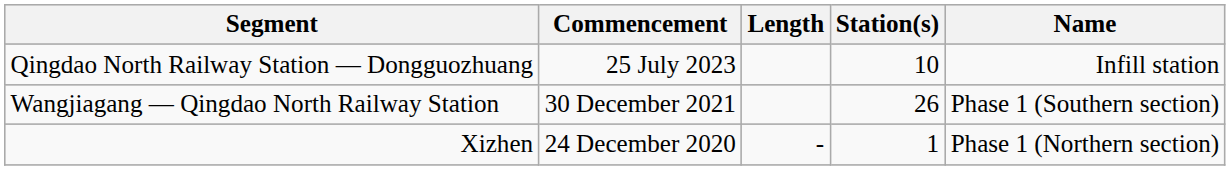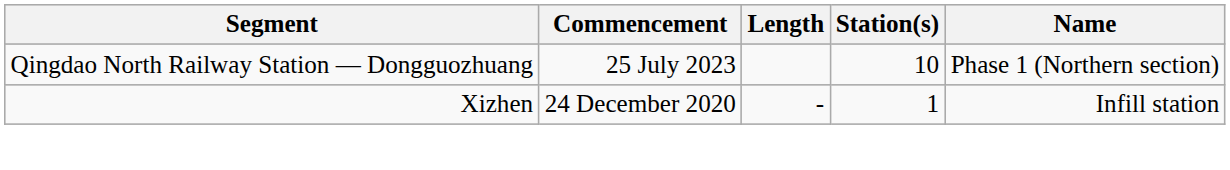Qingdao North Railway Station — Dongguozhuang | Name: Infill station -> Phase 1 (Northern section)
- row: Wangjiagang — Qingdao North Railway Station | 30 December 2021 | 26 | Phase 1 (Southern section)
Xizhen | Name: Phase 1 (Northern section) -> Infill station
